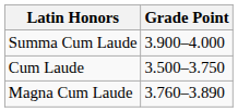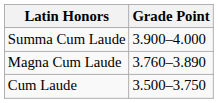rows swapped: Magna Cum Laude <-> Cum Laude
